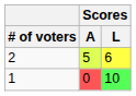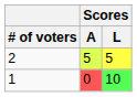2 | Scores / L: 6 -> 5
